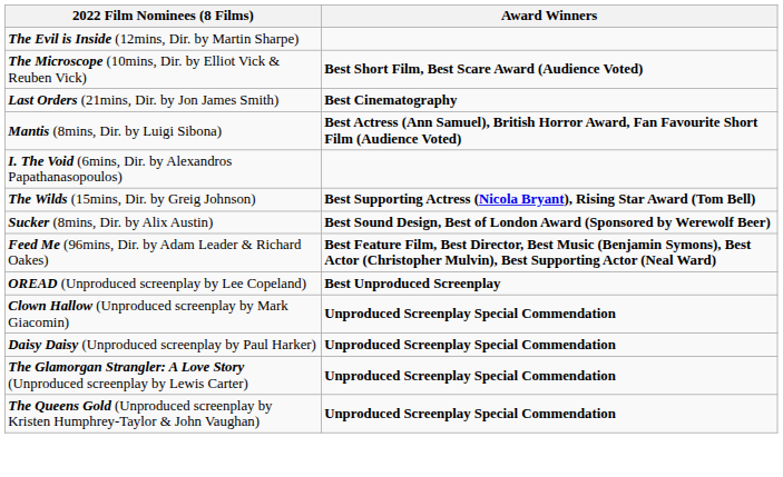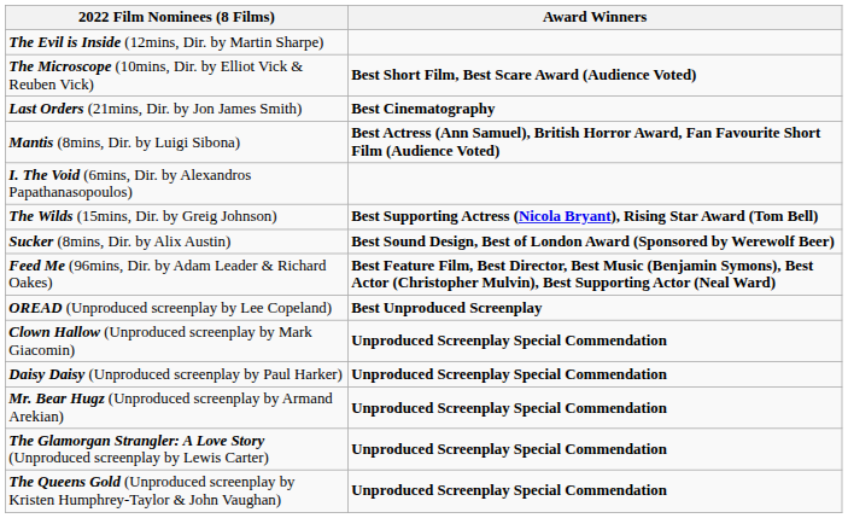+ row: Mr. Bear Hugz (Unproduced screenplay by Armand Arekian) | Unproduced Screenplay Special Commendation
